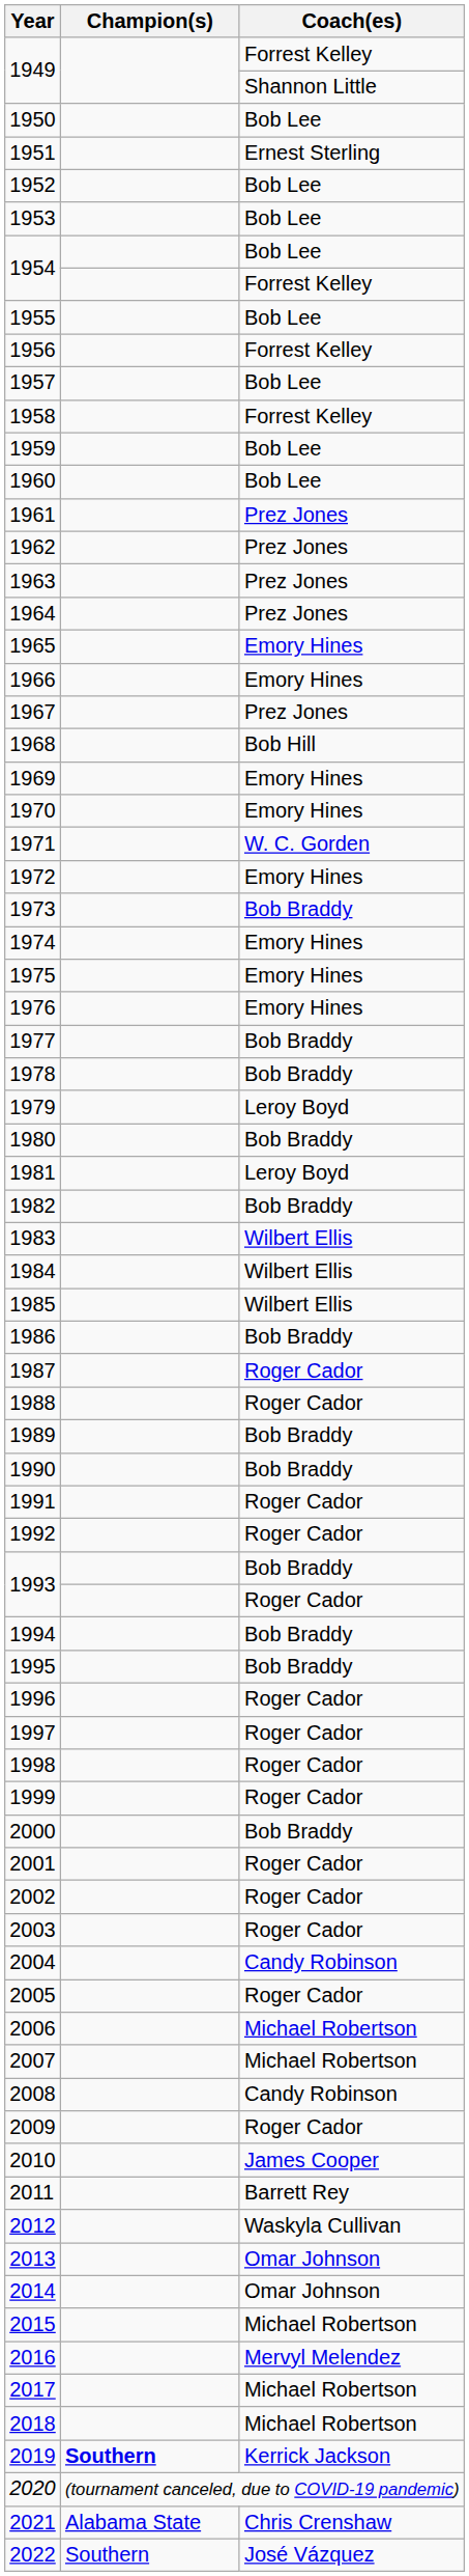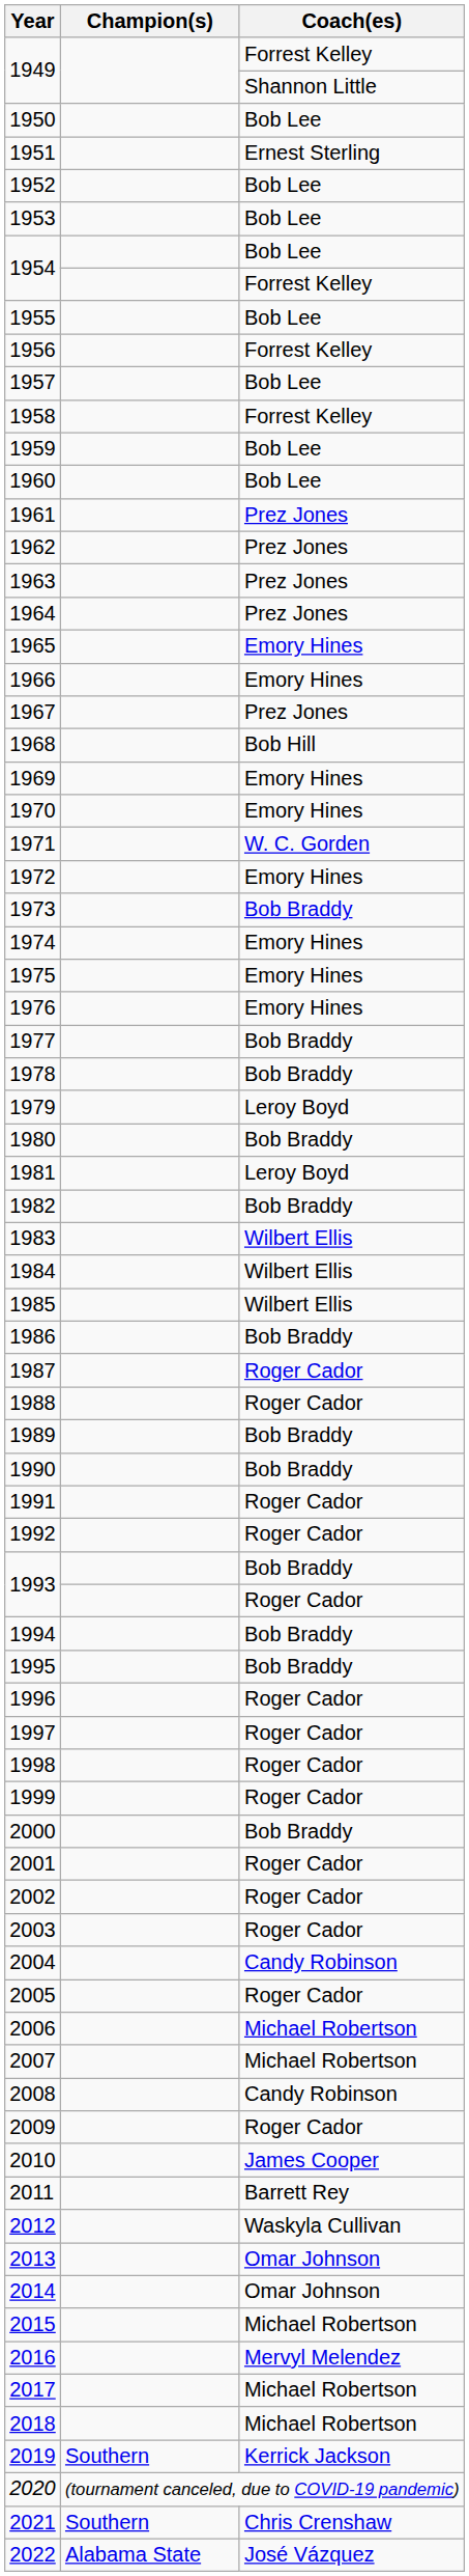2019 | Champion(s): bold -> normal
2021 | Champion(s): Alabama State -> Southern
2022 | Champion(s): Southern -> Alabama State
